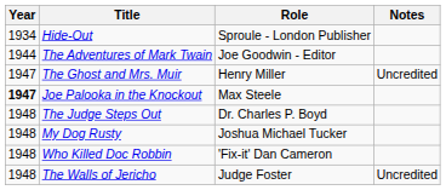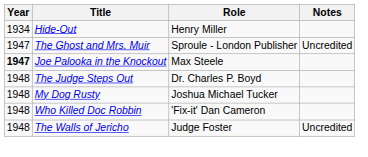Hide-Out | Role: Sproule - London Publisher -> Henry Miller
- row: 1944 | The Adventures of Mark Twain | Joe Goodwin - Editor
The Ghost and Mrs. Muir | Role: Henry Miller -> Sproule - London Publisher
